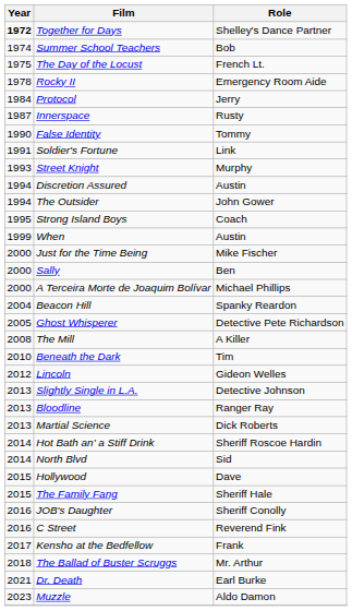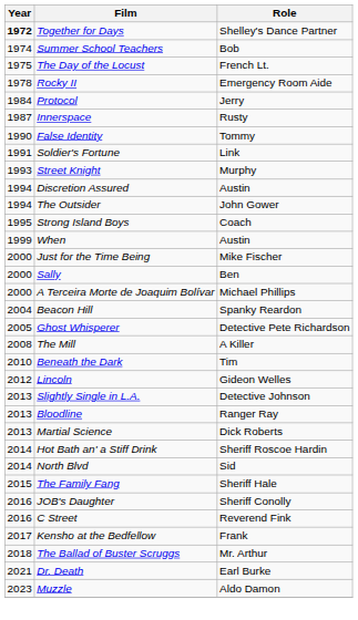- row: 2015 | Hollywood | Dave
